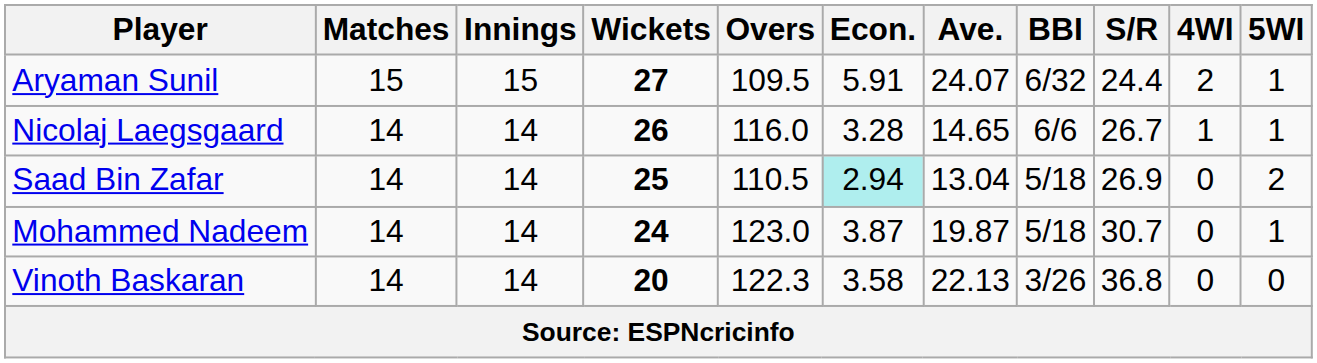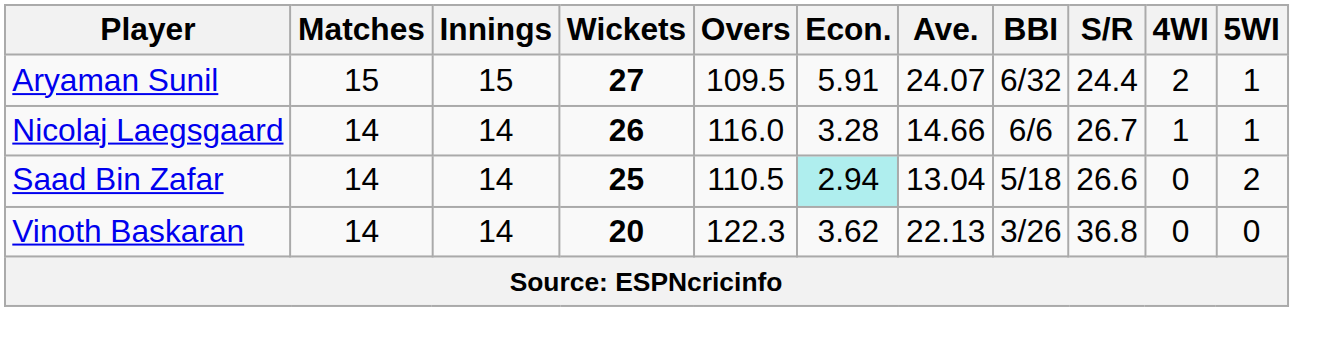Nicolaj Laegsgaard | Ave.: 14.65 -> 14.66
Saad Bin Zafar | S/R: 26.9 -> 26.6
- row: Mohammed Nadeem | 14 | 14 | 24 | 123.0 | 3.87 | 19.87 | 5/18 | 30.7 | 0 | 1
Vinoth Baskaran | Econ.: 3.58 -> 3.62
